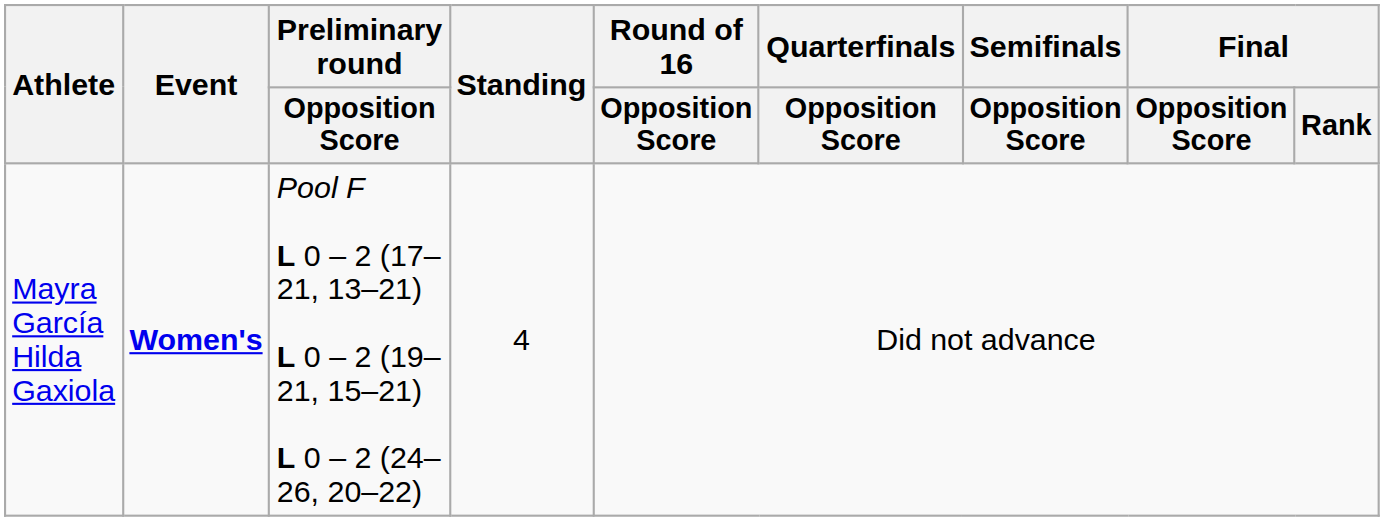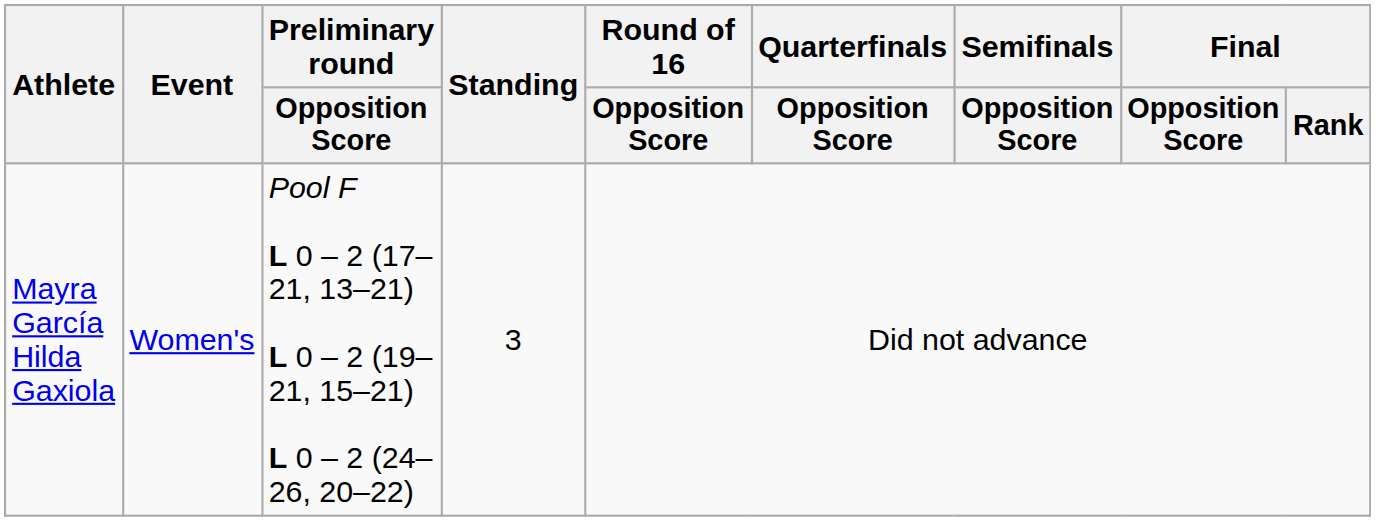Mayra García Hilda Gaxiola | Event: bold -> normal
Mayra García Hilda Gaxiola | Standing: 4 -> 3
